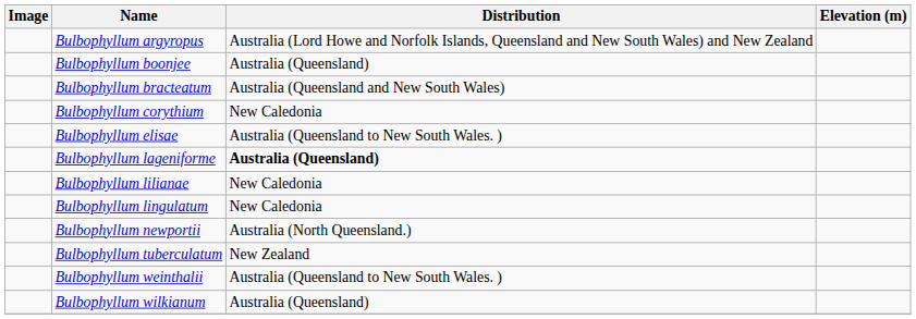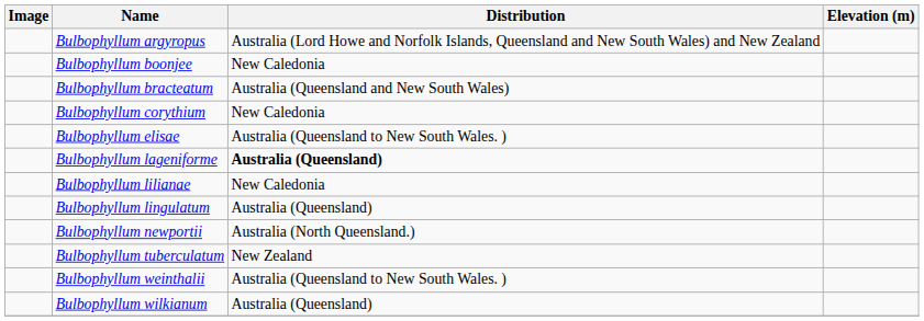Bulbophyllum boonjee | Distribution: Australia (Queensland) -> New Caledonia
Bulbophyllum lingulatum | Distribution: New Caledonia -> Australia (Queensland)
